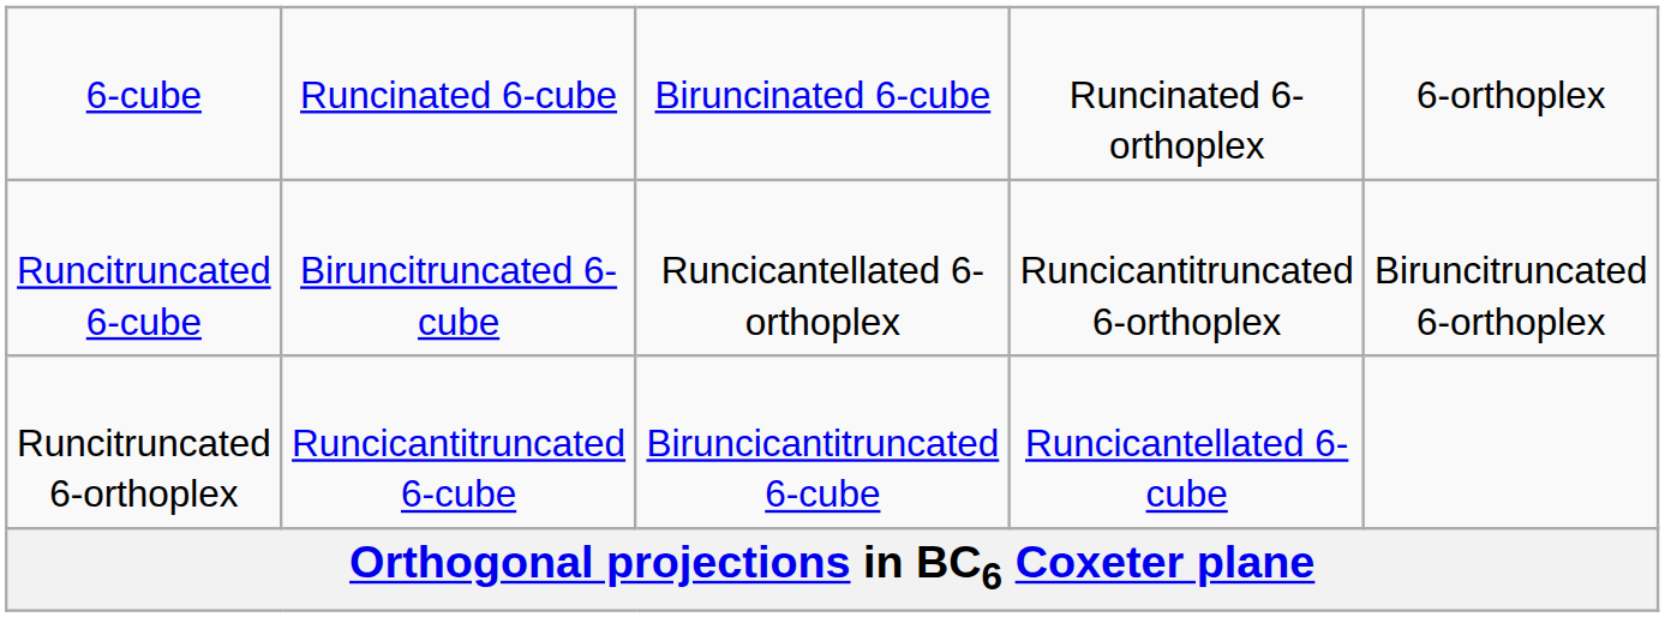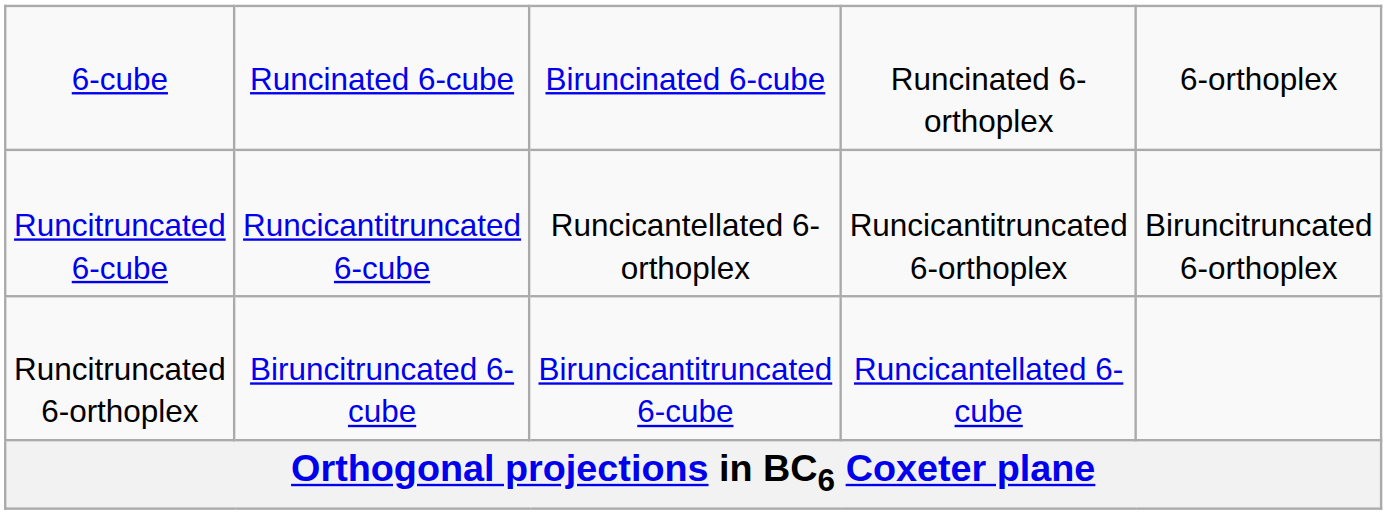Runcitruncated 6-cube | column 2: Biruncitruncated 6-cube -> Runcicantitruncated 6-cube
Runcitruncated 6-orthoplex | column 2: Runcicantitruncated 6-cube -> Biruncitruncated 6-cube
